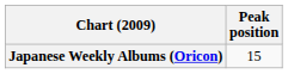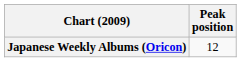Japanese Weekly Albums (Oricon) | Peak position: 15 -> 12
